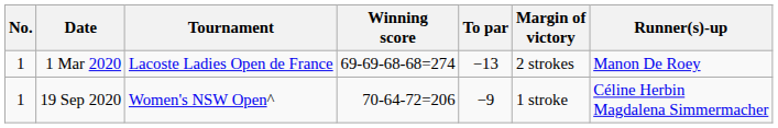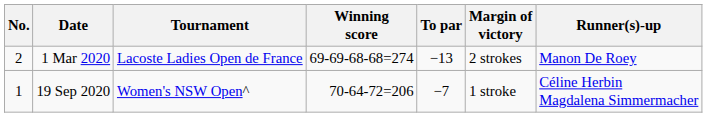1 Mar 2020 | No.: 1 -> 2
19 Sep 2020 | To par: −9 -> −7
